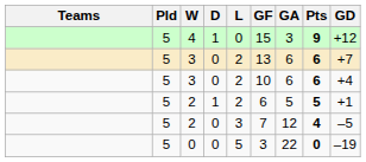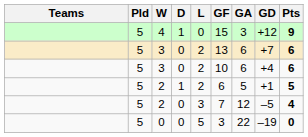columns swapped: GD <-> Pts
